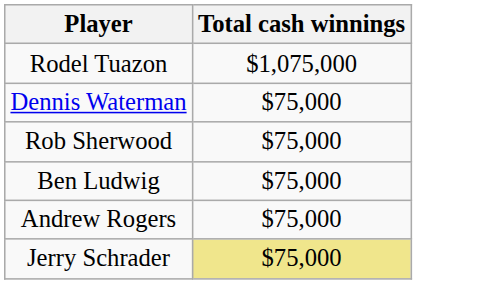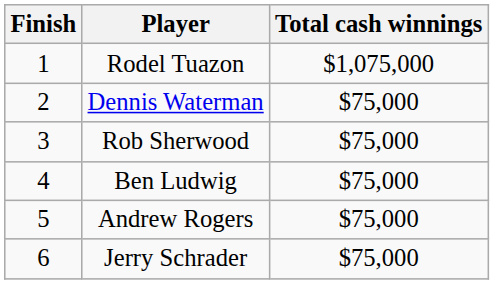+ column: Finish | 1 | 2 | 3 | 4 | 5 | 6
Jerry Schrader | Total cash winnings: khaki background -> no background
